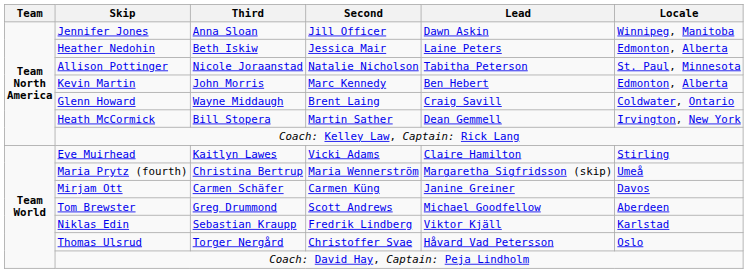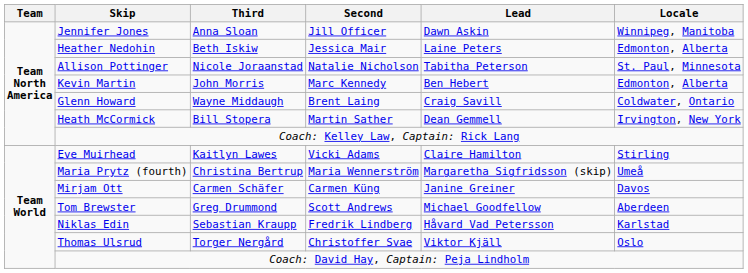Niklas Edin | Lead: Viktor Kjäll -> Håvard Vad Petersson
Thomas Ulsrud | Lead: Håvard Vad Petersson -> Viktor Kjäll
